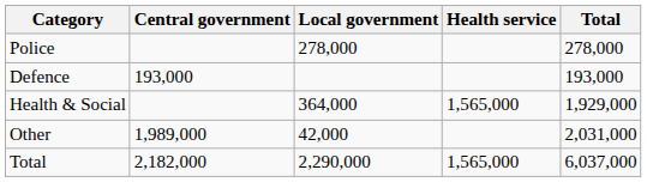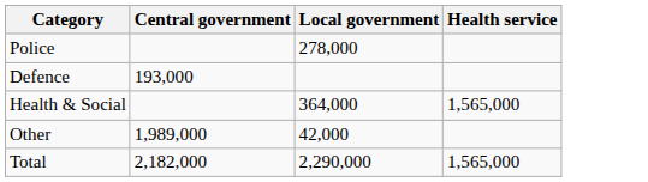- column: Total | 278,000 | 193,000 | 1,929,000 | 2,031,000 | 6,037,000
